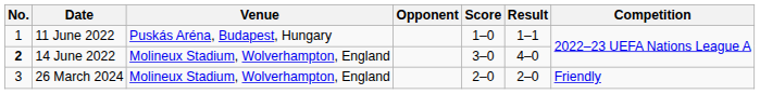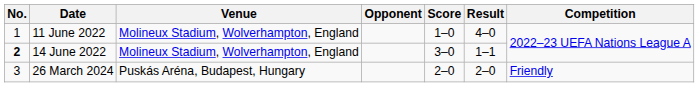11 June 2022 | Venue: Puskás Aréna, Budapest, Hungary -> Molineux Stadium, Wolverhampton, England
11 June 2022 | Result: 1–1 -> 4–0
14 June 2022 | Result: 4–0 -> 1–1
26 March 2024 | Venue: Molineux Stadium, Wolverhampton, England -> Puskás Aréna, Budapest, Hungary
